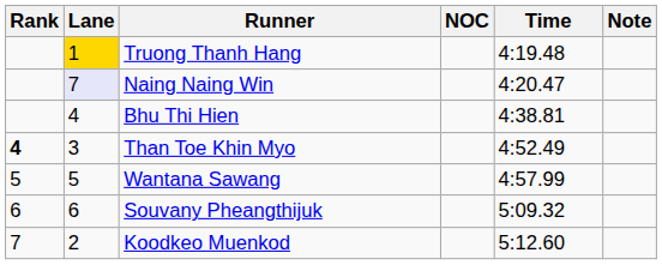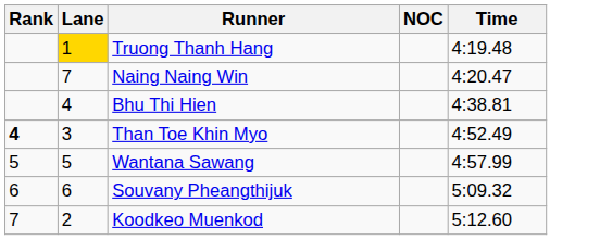- column: Note
Naing Naing Win | Lane: lavender background -> no background
